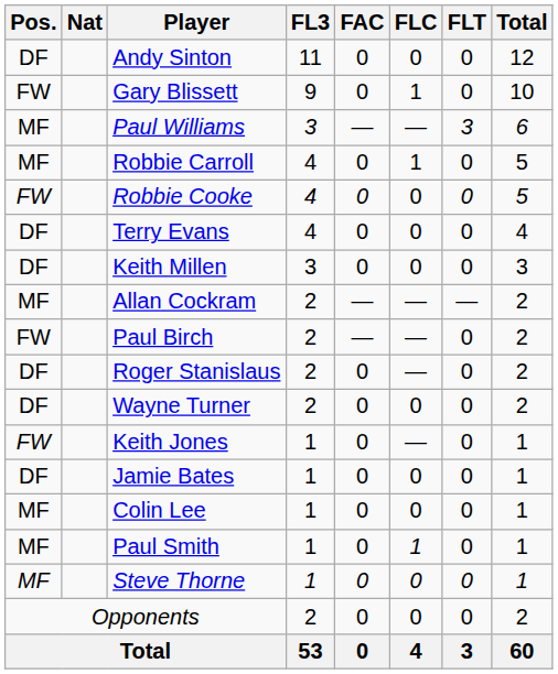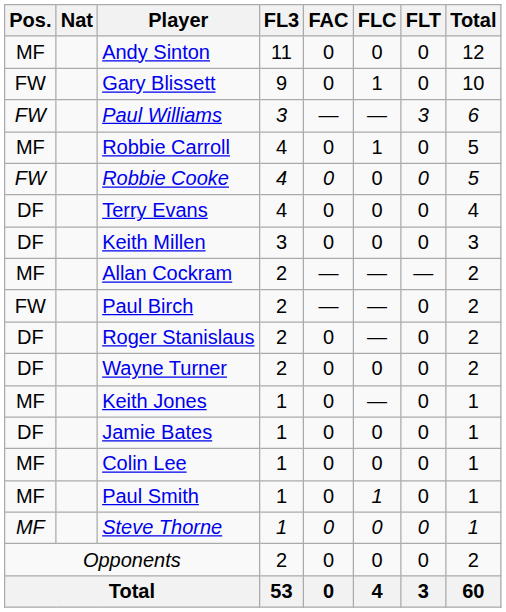Andy Sinton | Pos.: DF -> MF
Paul Williams | Pos.: MF -> FW
Keith Jones | Pos.: FW -> MF
